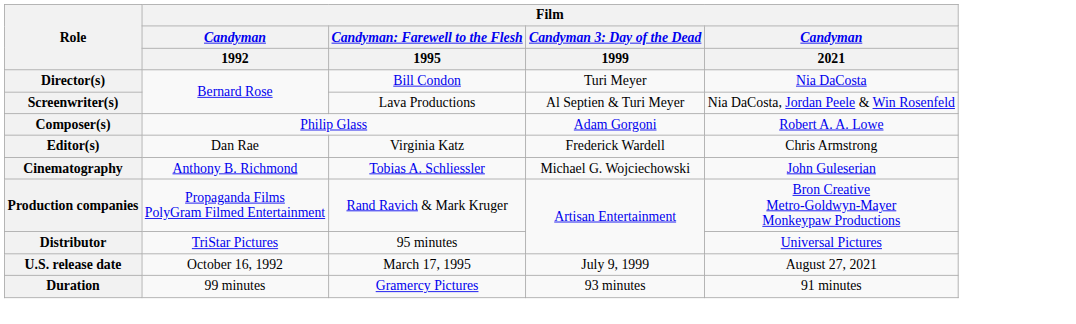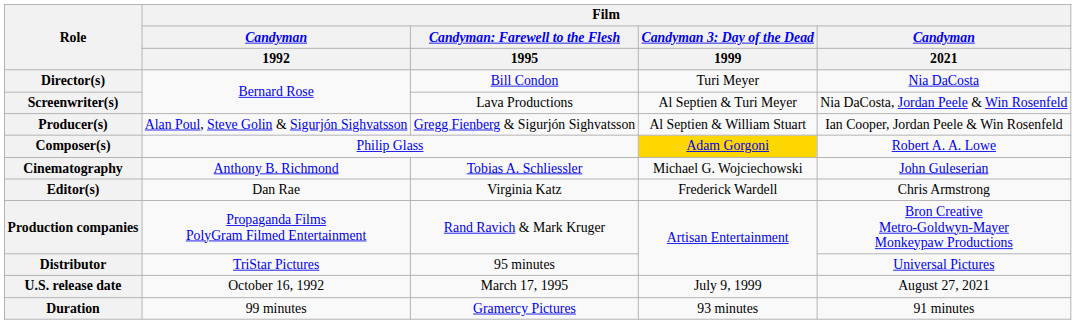+ row: Producer(s) | Alan Poul, Steve Golin & Sigurjón Sighvatsson | Gregg Fienberg & Sigurjón Sighvatsson | Al Septien & William Stuart | Ian Cooper, Jordan Peele & Win Rosenfeld
Composer(s) | column 4: no background -> gold background
rows swapped: Cinematography <-> Editor(s)
